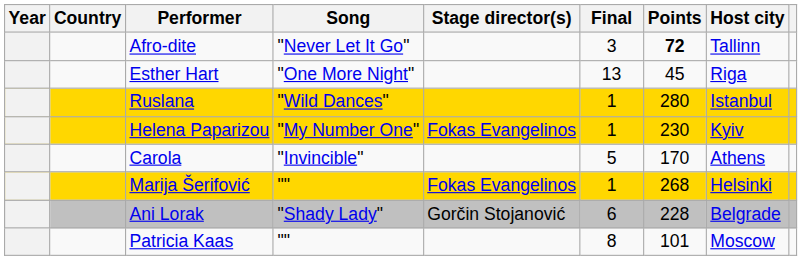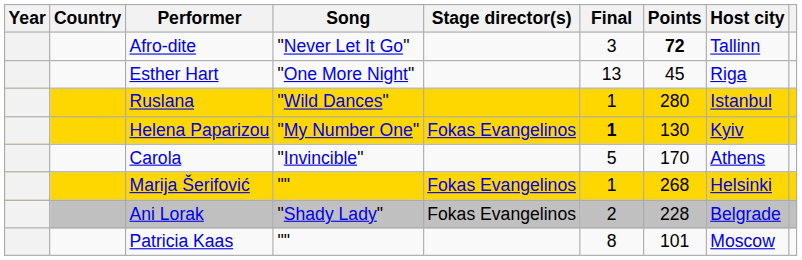Helena Paparizou | Final: normal -> bold
Helena Paparizou | Points: 230 -> 130
Ani Lorak | Stage director(s): Gorčin Stojanović -> Fokas Evangelinos
Ani Lorak | Final: 6 -> 2
